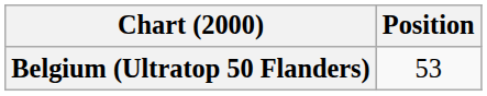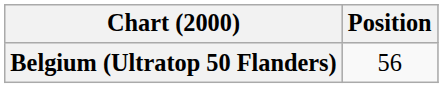Belgium (Ultratop 50 Flanders) | Position: 53 -> 56
